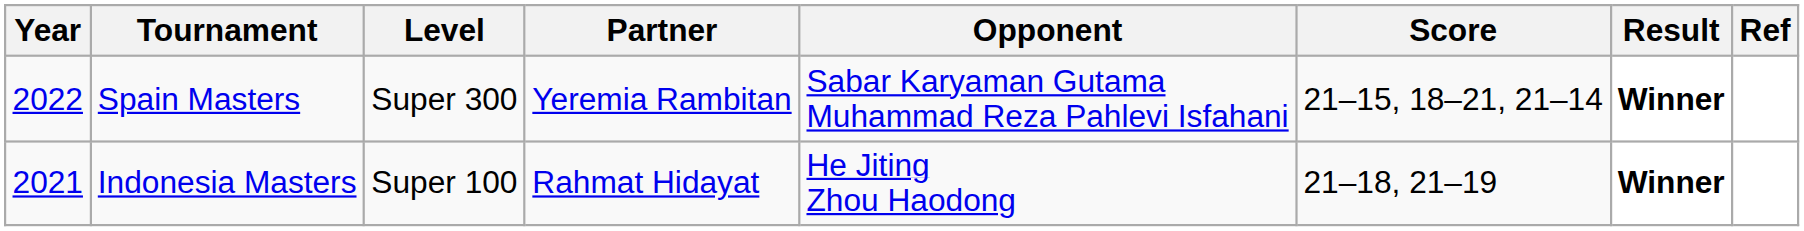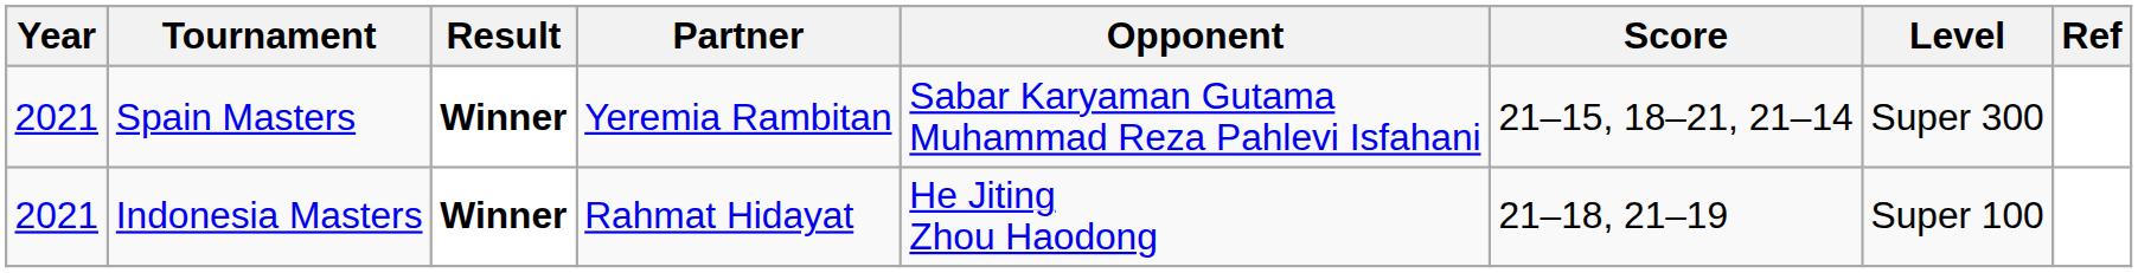columns swapped: Level <-> Result
Spain Masters | Year: 2022 -> 2021
